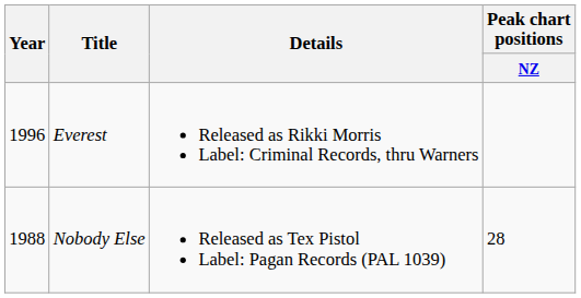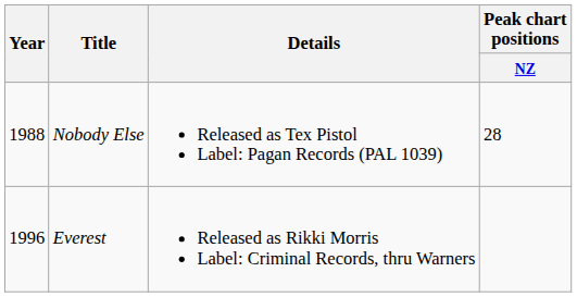rows swapped: Nobody Else <-> Everest
